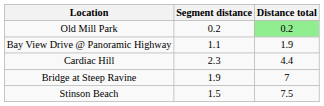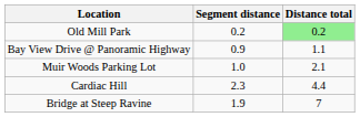Bay View Drive @ Panoramic Highway | Segment distance: 1.1 -> 0.9
Bay View Drive @ Panoramic Highway | Distance total: 1.9 -> 1.1
+ row: Muir Woods Parking Lot | 1.0 | 2.1
- row: Stinson Beach | 1.5 | 7.5
